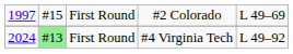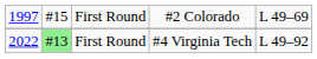First Round / #4 Virginia Tech | column 1: 2024 -> 2022
